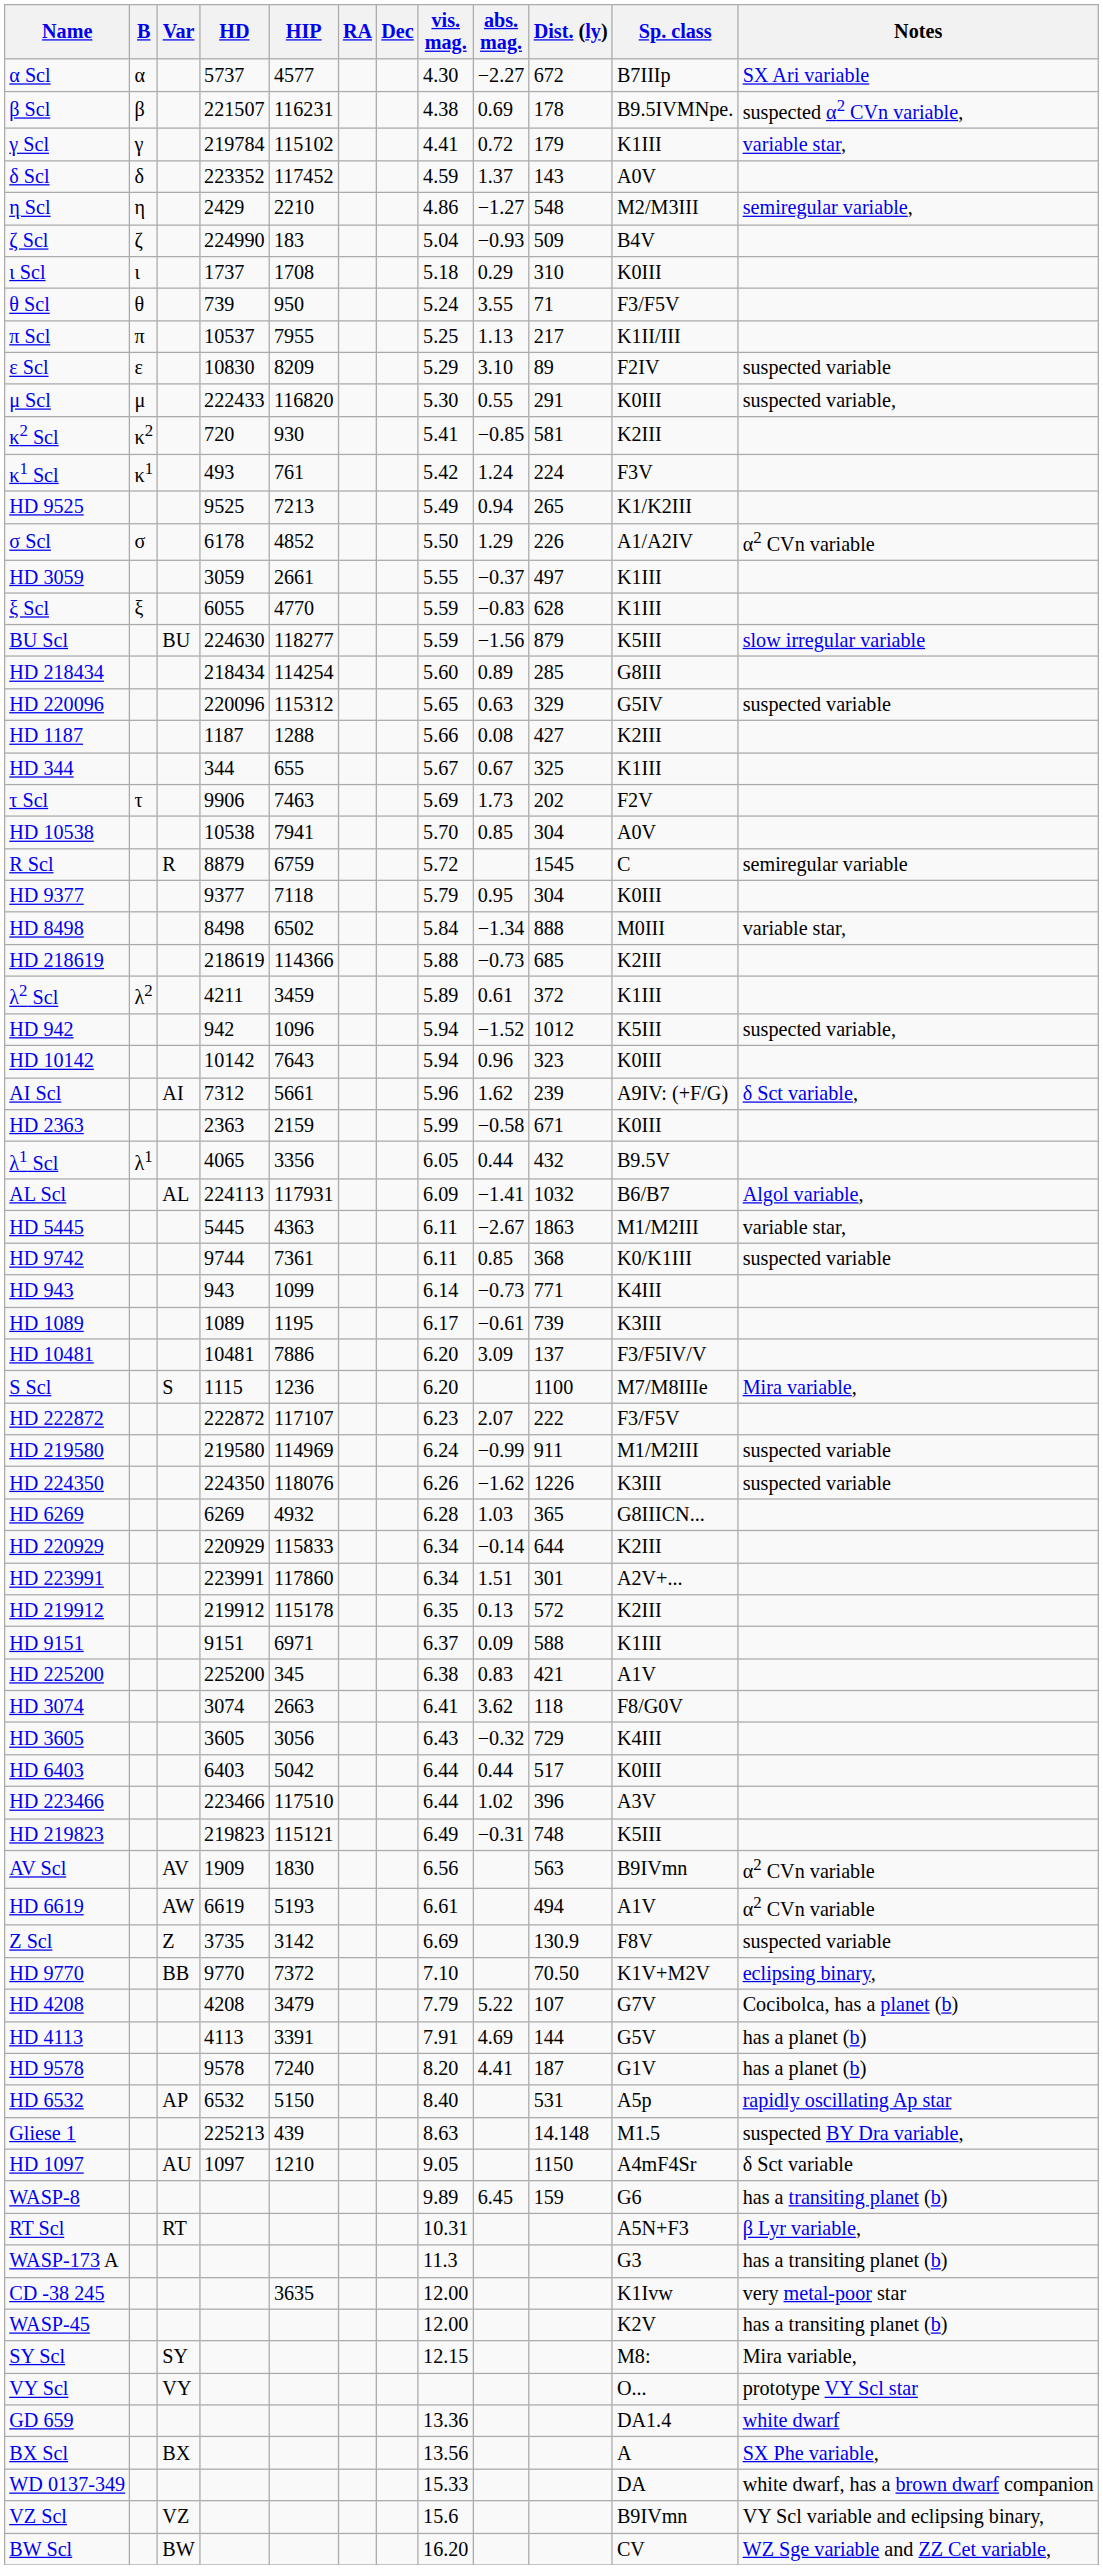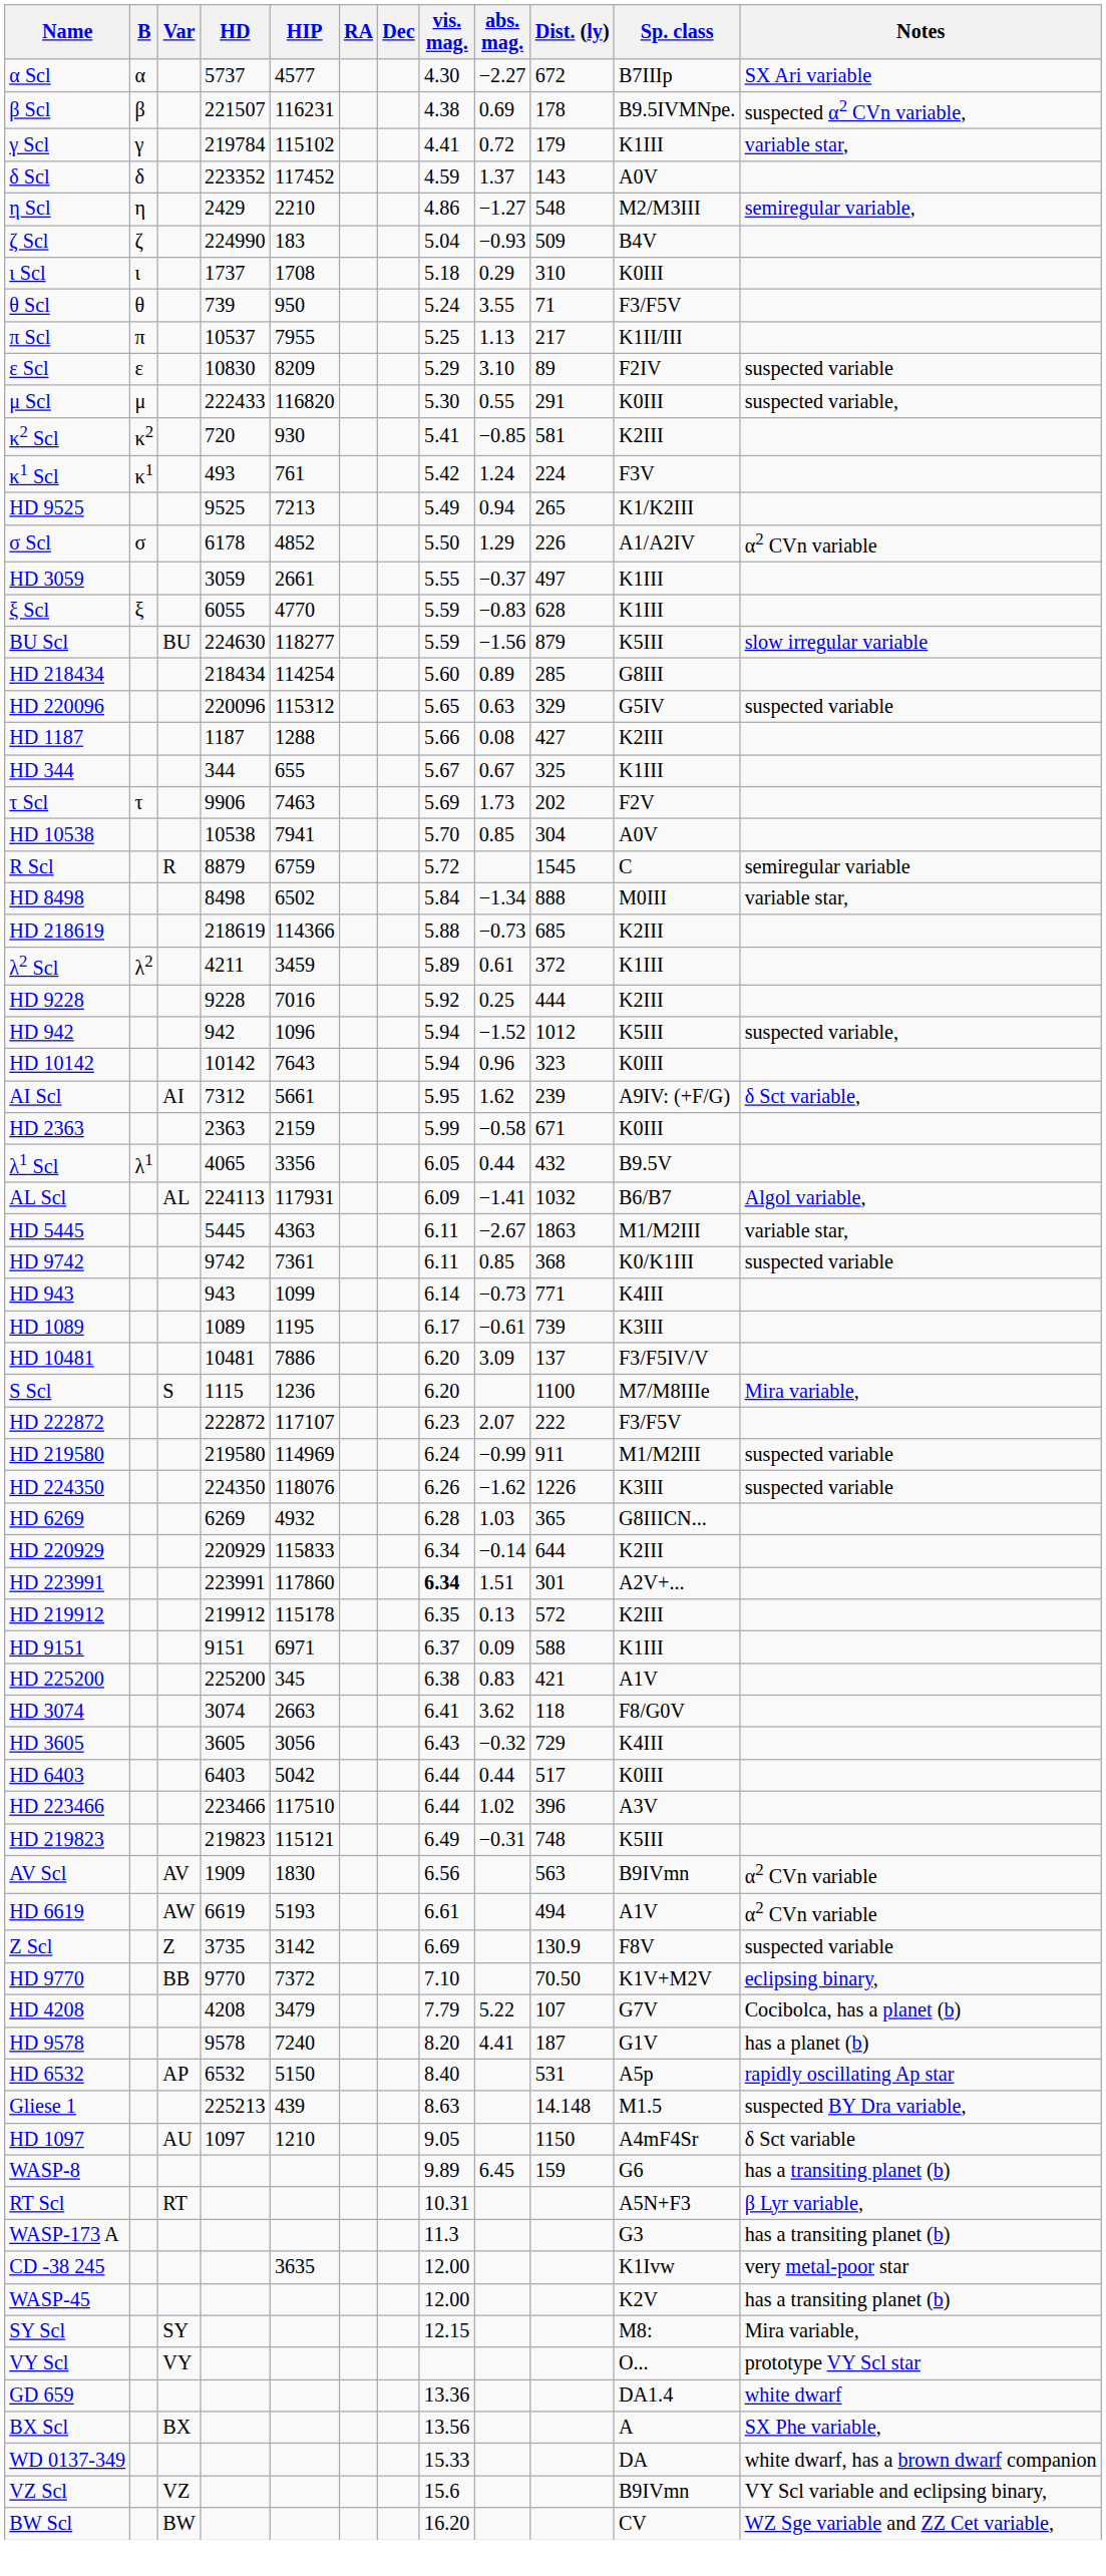- row: HD 9377 | 9377 | 7118 | 5.79 | 0.95 | 304 | K0III
+ row: HD 9228 | 9228 | 7016 | 5.92 | 0.25 | 444 | K2III
AI Scl | vis. mag.: 5.96 -> 5.95
HD 9742 | HD: 9744 -> 9742
HD 223991 | vis. mag.: normal -> bold
- row: HD 4113 | 4113 | 3391 | 7.91 | 4.69 | 144 | G5V | has a planet (b)
